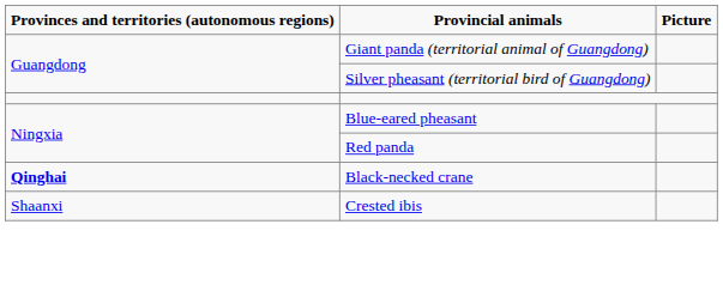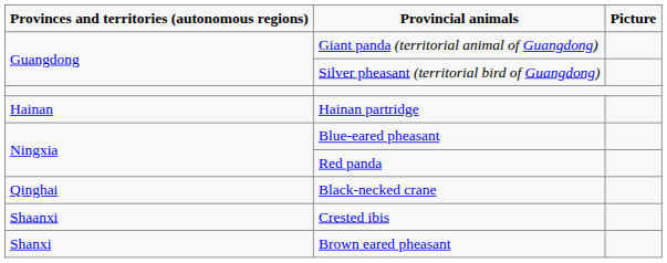+ row: Hainan | Hainan partridge
Black-necked crane | Provinces and territories (autonomous regions): bold -> normal
+ row: Shanxi | Brown eared pheasant
